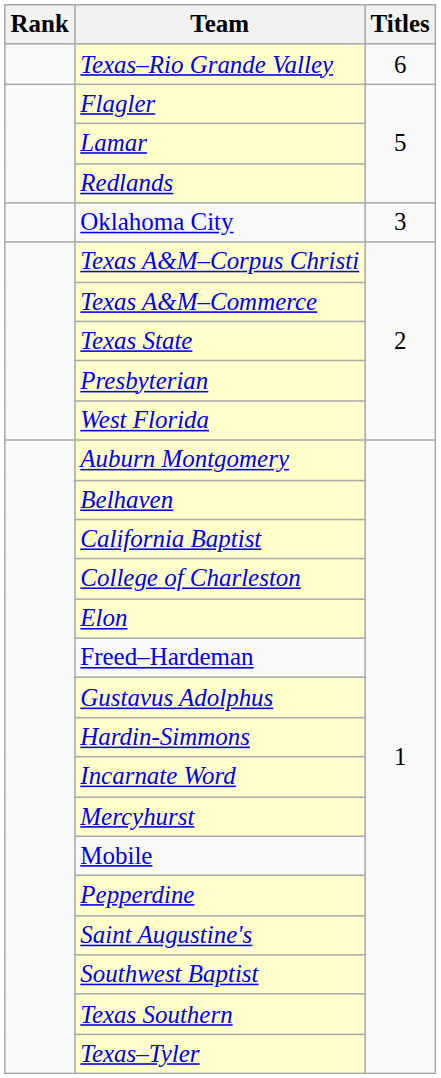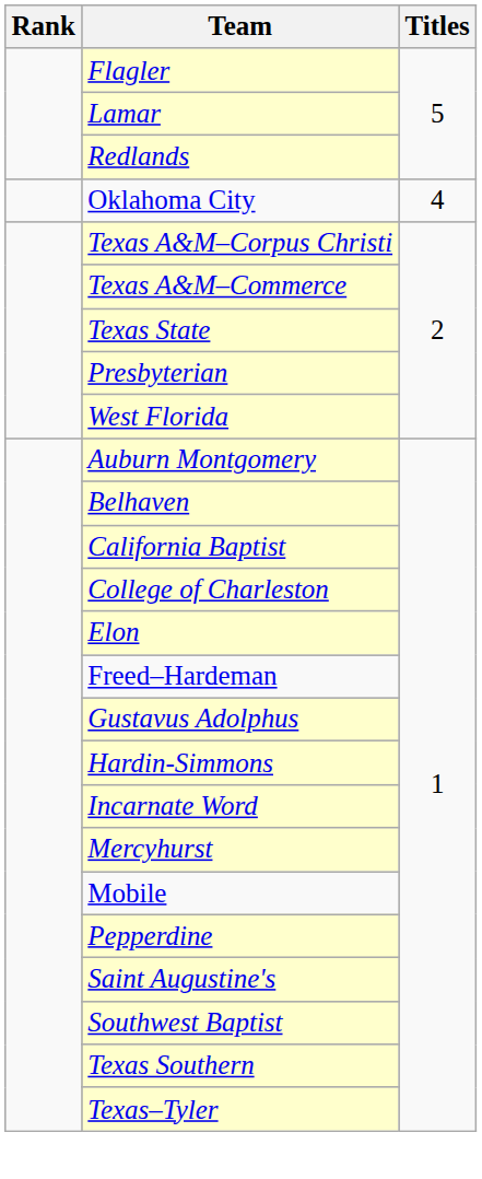- row: Texas–Rio Grande Valley | 6
Oklahoma City | Titles: 3 -> 4
